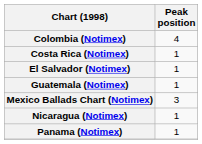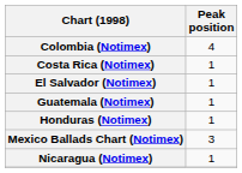+ row: Honduras (Notimex) | 1
- row: Panama (Notimex) | 1
